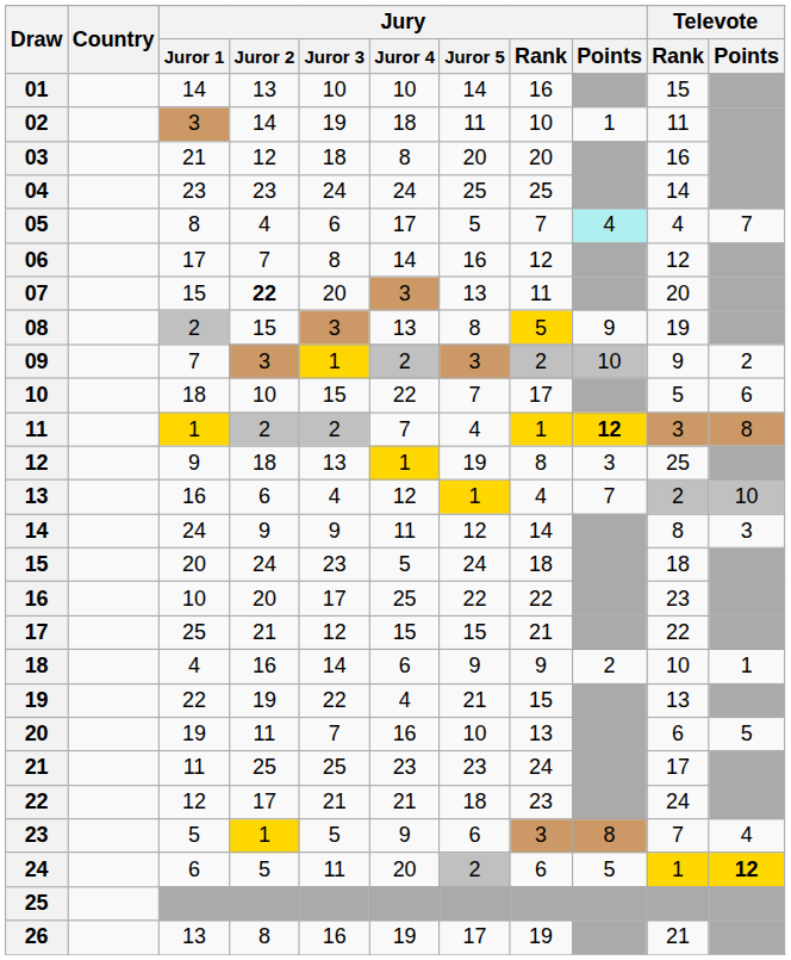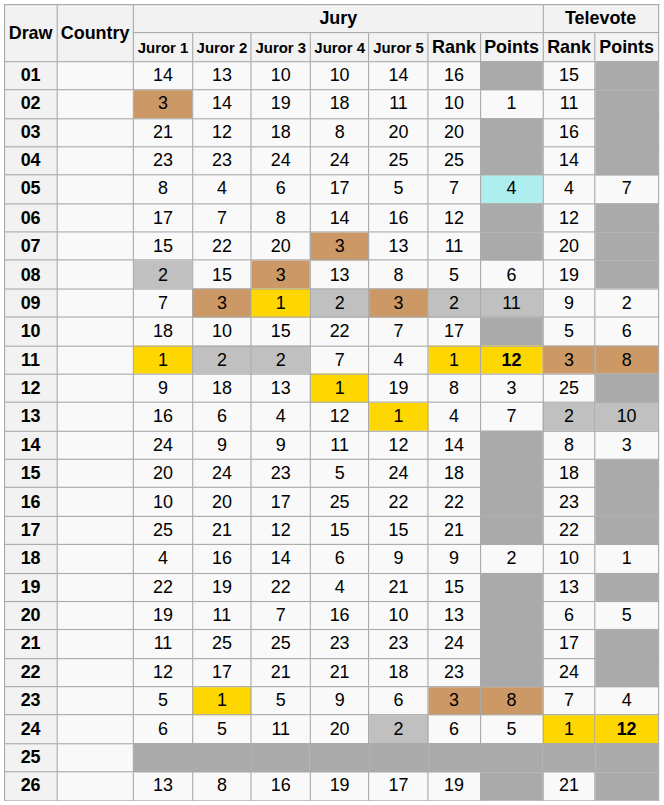07 | Jury / Juror 2: bold -> normal
08 | Jury / Rank: gold background -> no background
08 | Jury / Points: 9 -> 6
09 | Jury / Points: 10 -> 11
